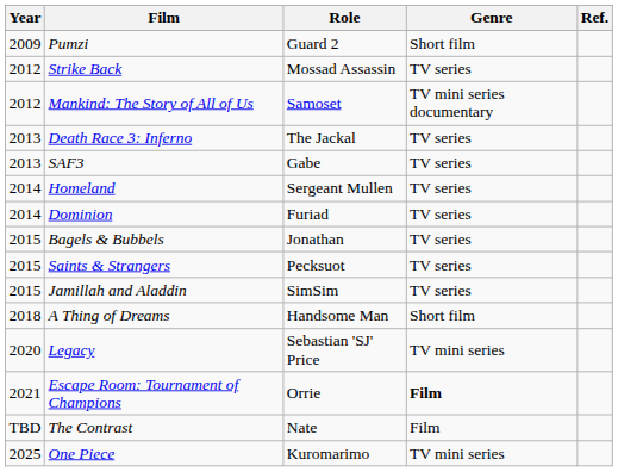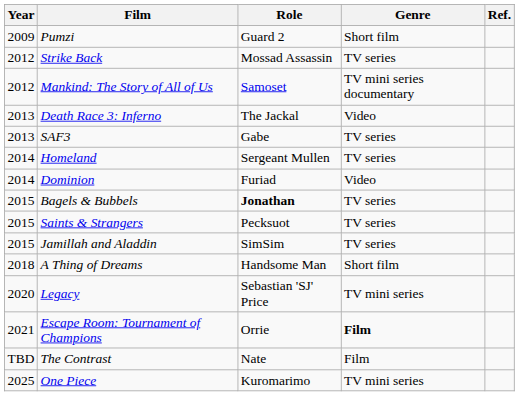Death Race 3: Inferno | Genre: TV series -> Video
Dominion | Genre: TV series -> Video
Bagels & Bubbels | Role: normal -> bold
